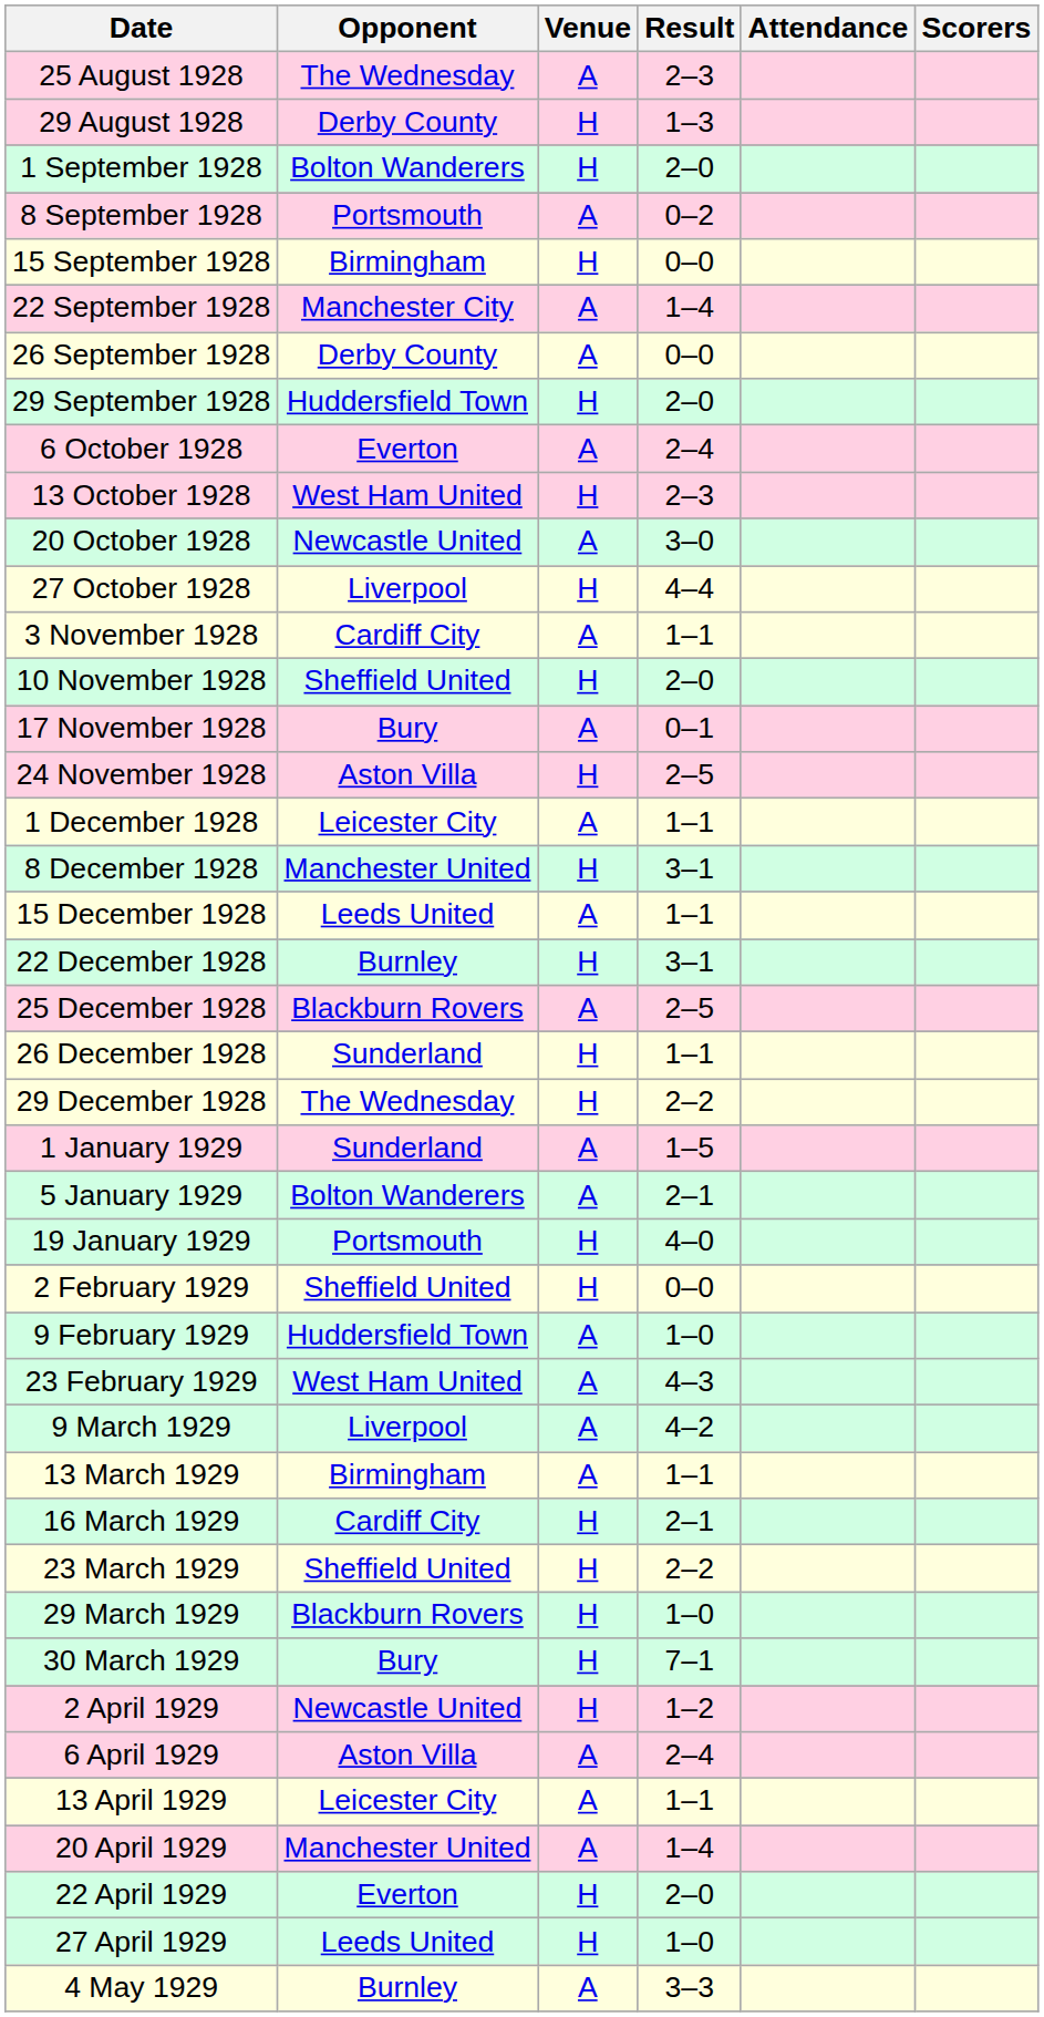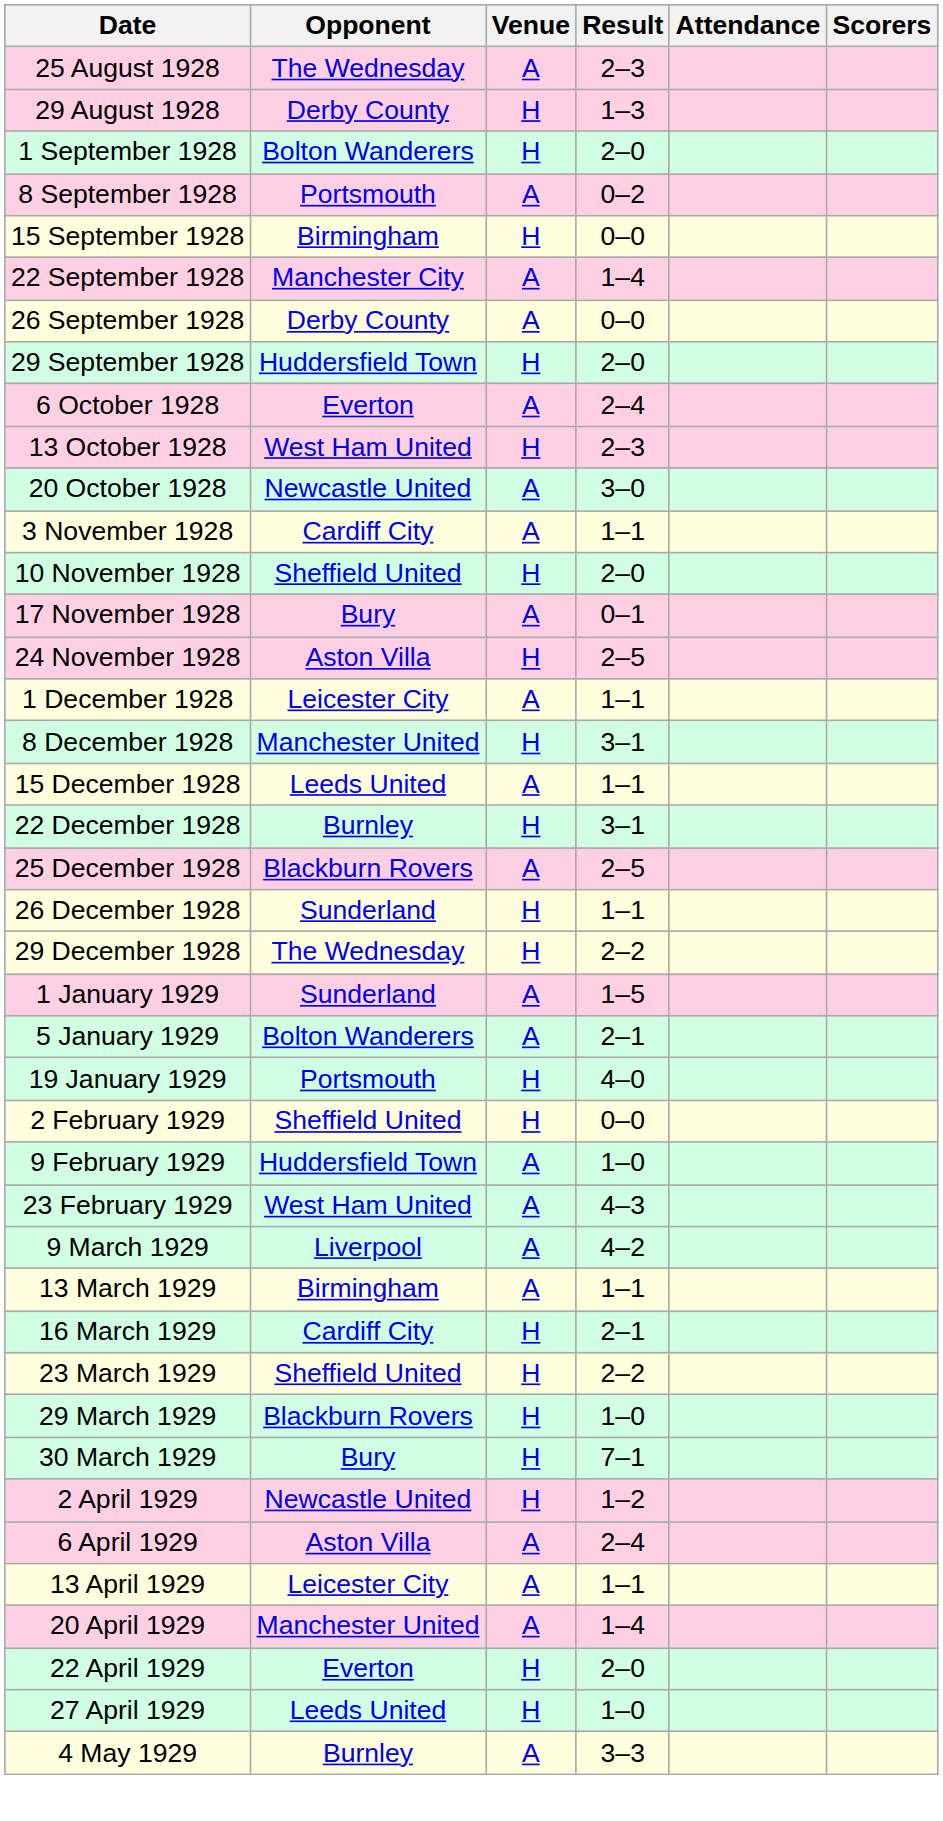- row: 27 October 1928 | Liverpool | H | 4–4
